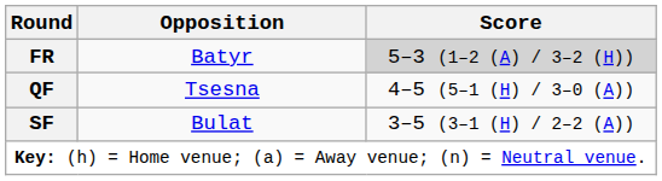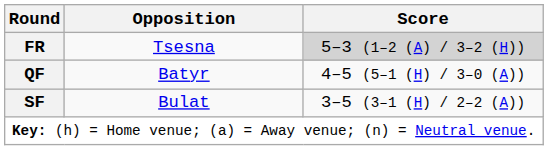FR | Opposition: Batyr -> Tsesna
QF | Opposition: Tsesna -> Batyr
